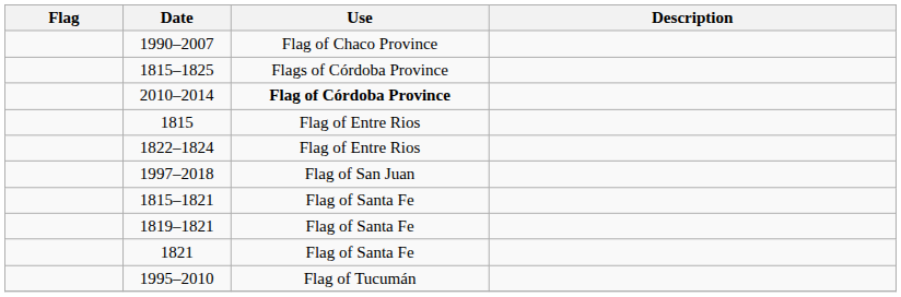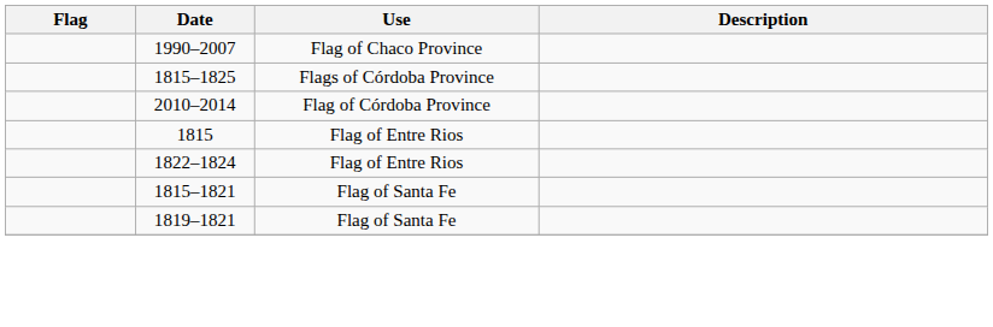2010–2014 | Use: bold -> normal
- row: 1997–2018 | Flag of San Juan
- row: 1821 | Flag of Santa Fe
- row: 1995–2010 | Flag of Tucumán
